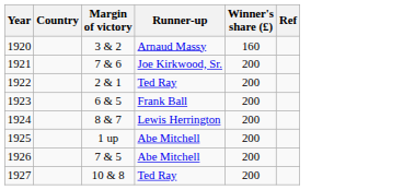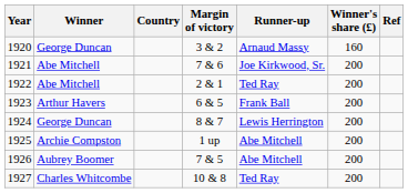+ column: Winner | George Duncan | Abe Mitchell | Abe Mitchell | Arthur Havers | George Duncan | Archie Compston | Aubrey Boomer | Charles Whitcombe
